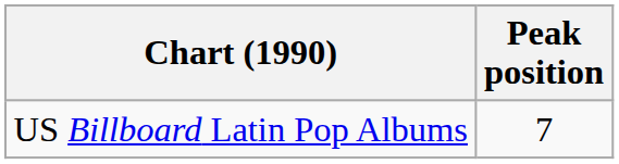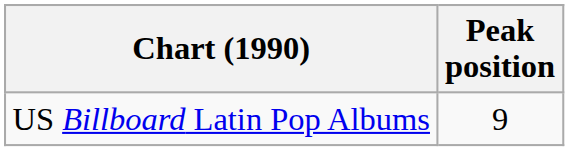US Billboard Latin Pop Albums | Peak position: 7 -> 9
